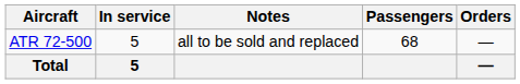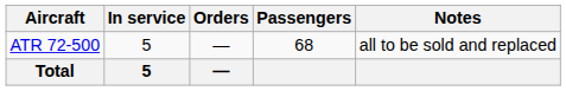columns swapped: Orders <-> Notes
